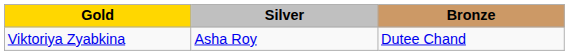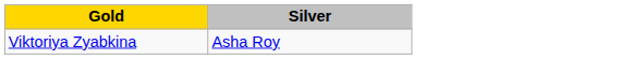- column: Bronze | Dutee Chand
